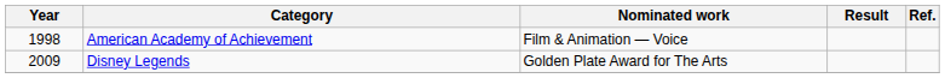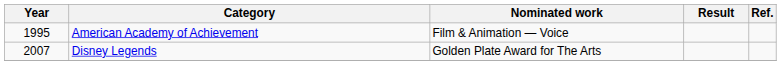American Academy of Achievement | Year: 1998 -> 1995
Disney Legends | Year: 2009 -> 2007
